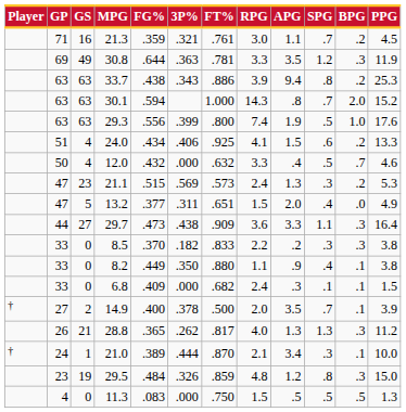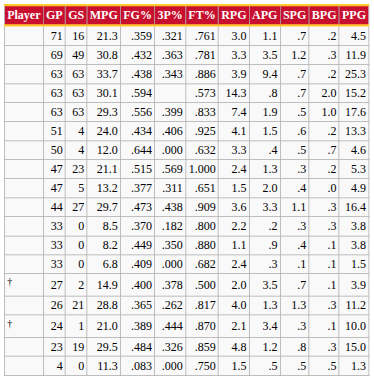30.8 | FG%: .644 -> .432
33.7 | SPG: .8 -> .7
30.1 | FT%: 1.000 -> .573
29.3 | FT%: .800 -> .833
12.0 | FG%: .432 -> .644
21.1 | FT%: .573 -> 1.000
8.5 | FT%: .833 -> .800
